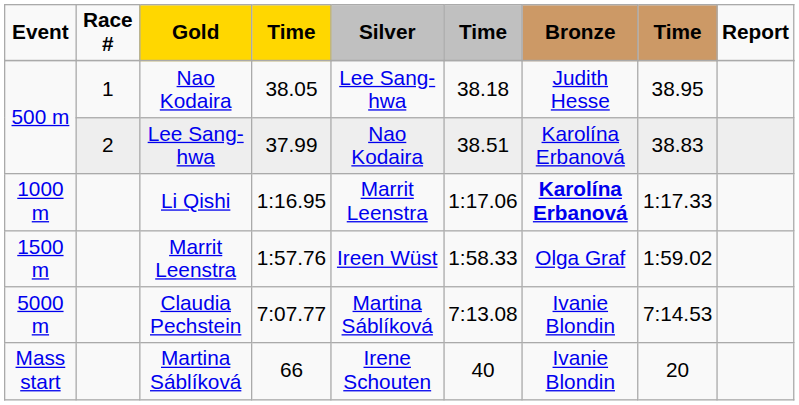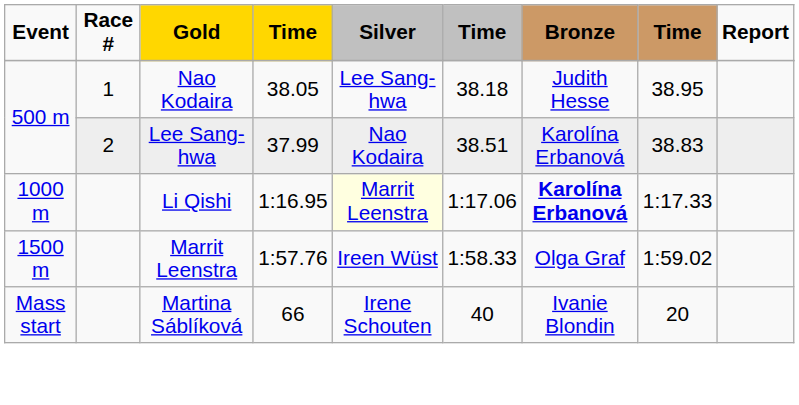Li Qishi | Silver: no background -> lightyellow background
- row: 5000 m | Claudia Pechstein | 7:07.77 | Martina Sáblíková | 7:13.08 | Ivanie Blondin | 7:14.53
